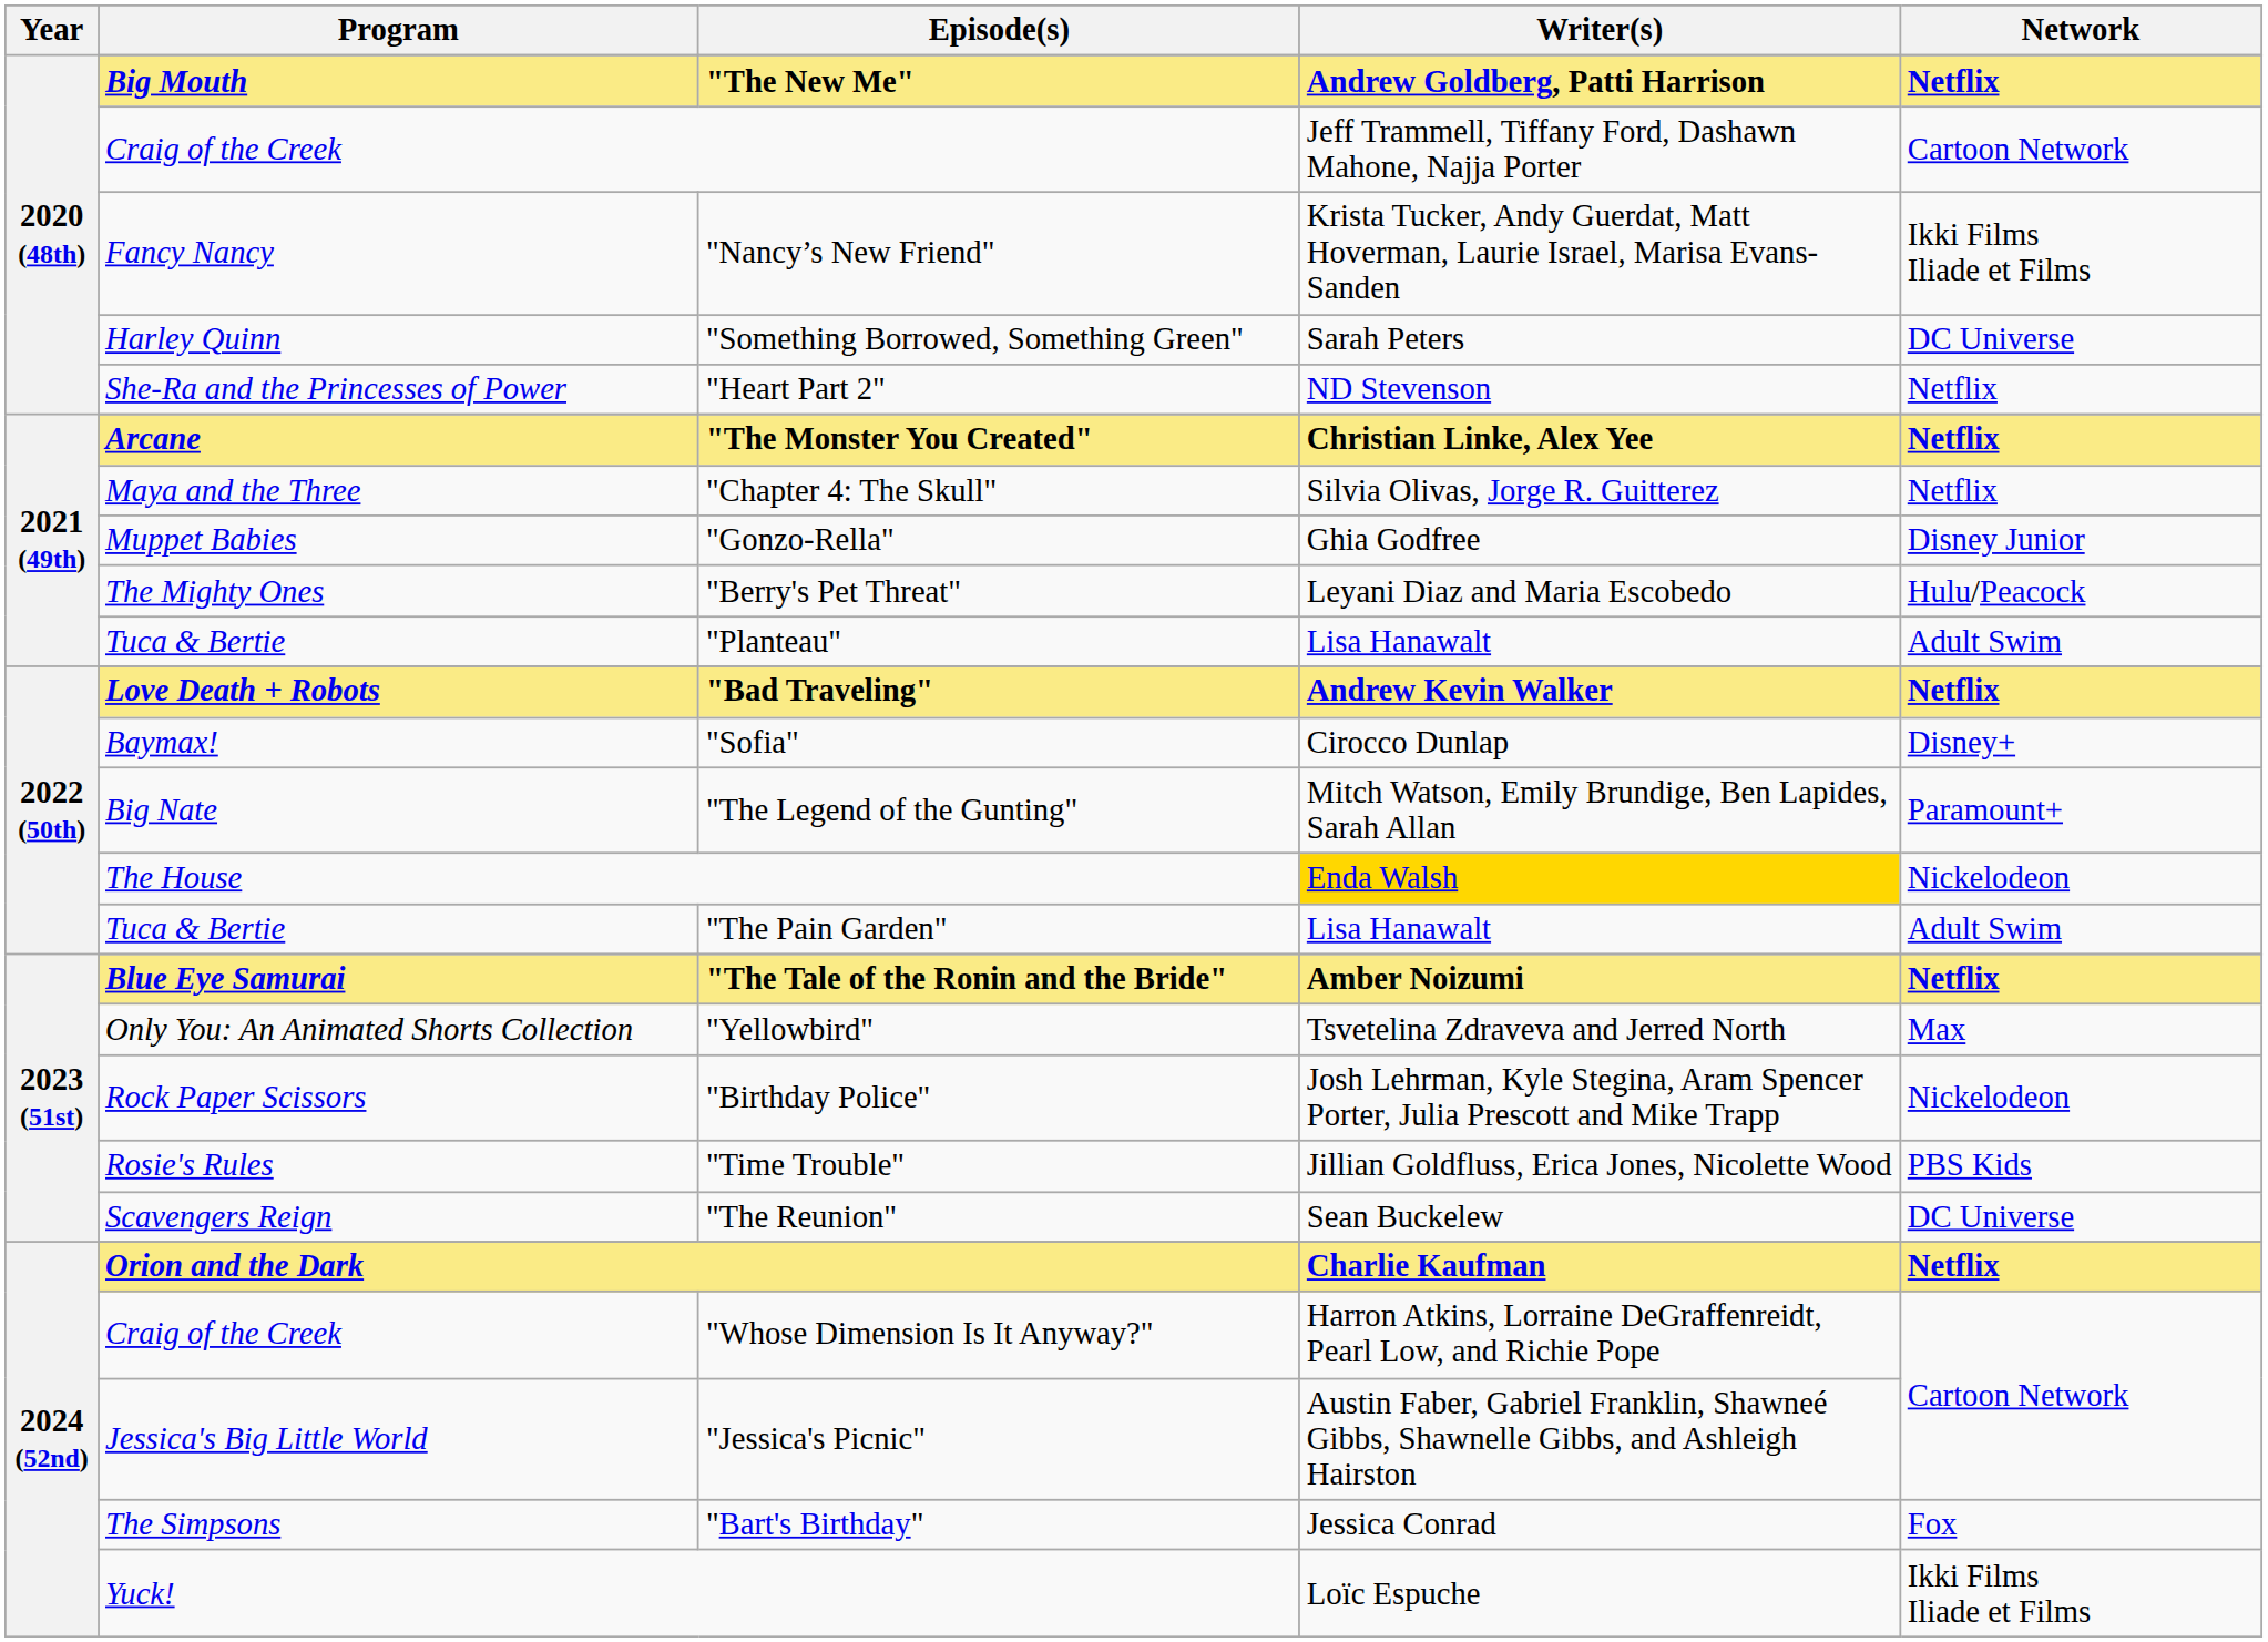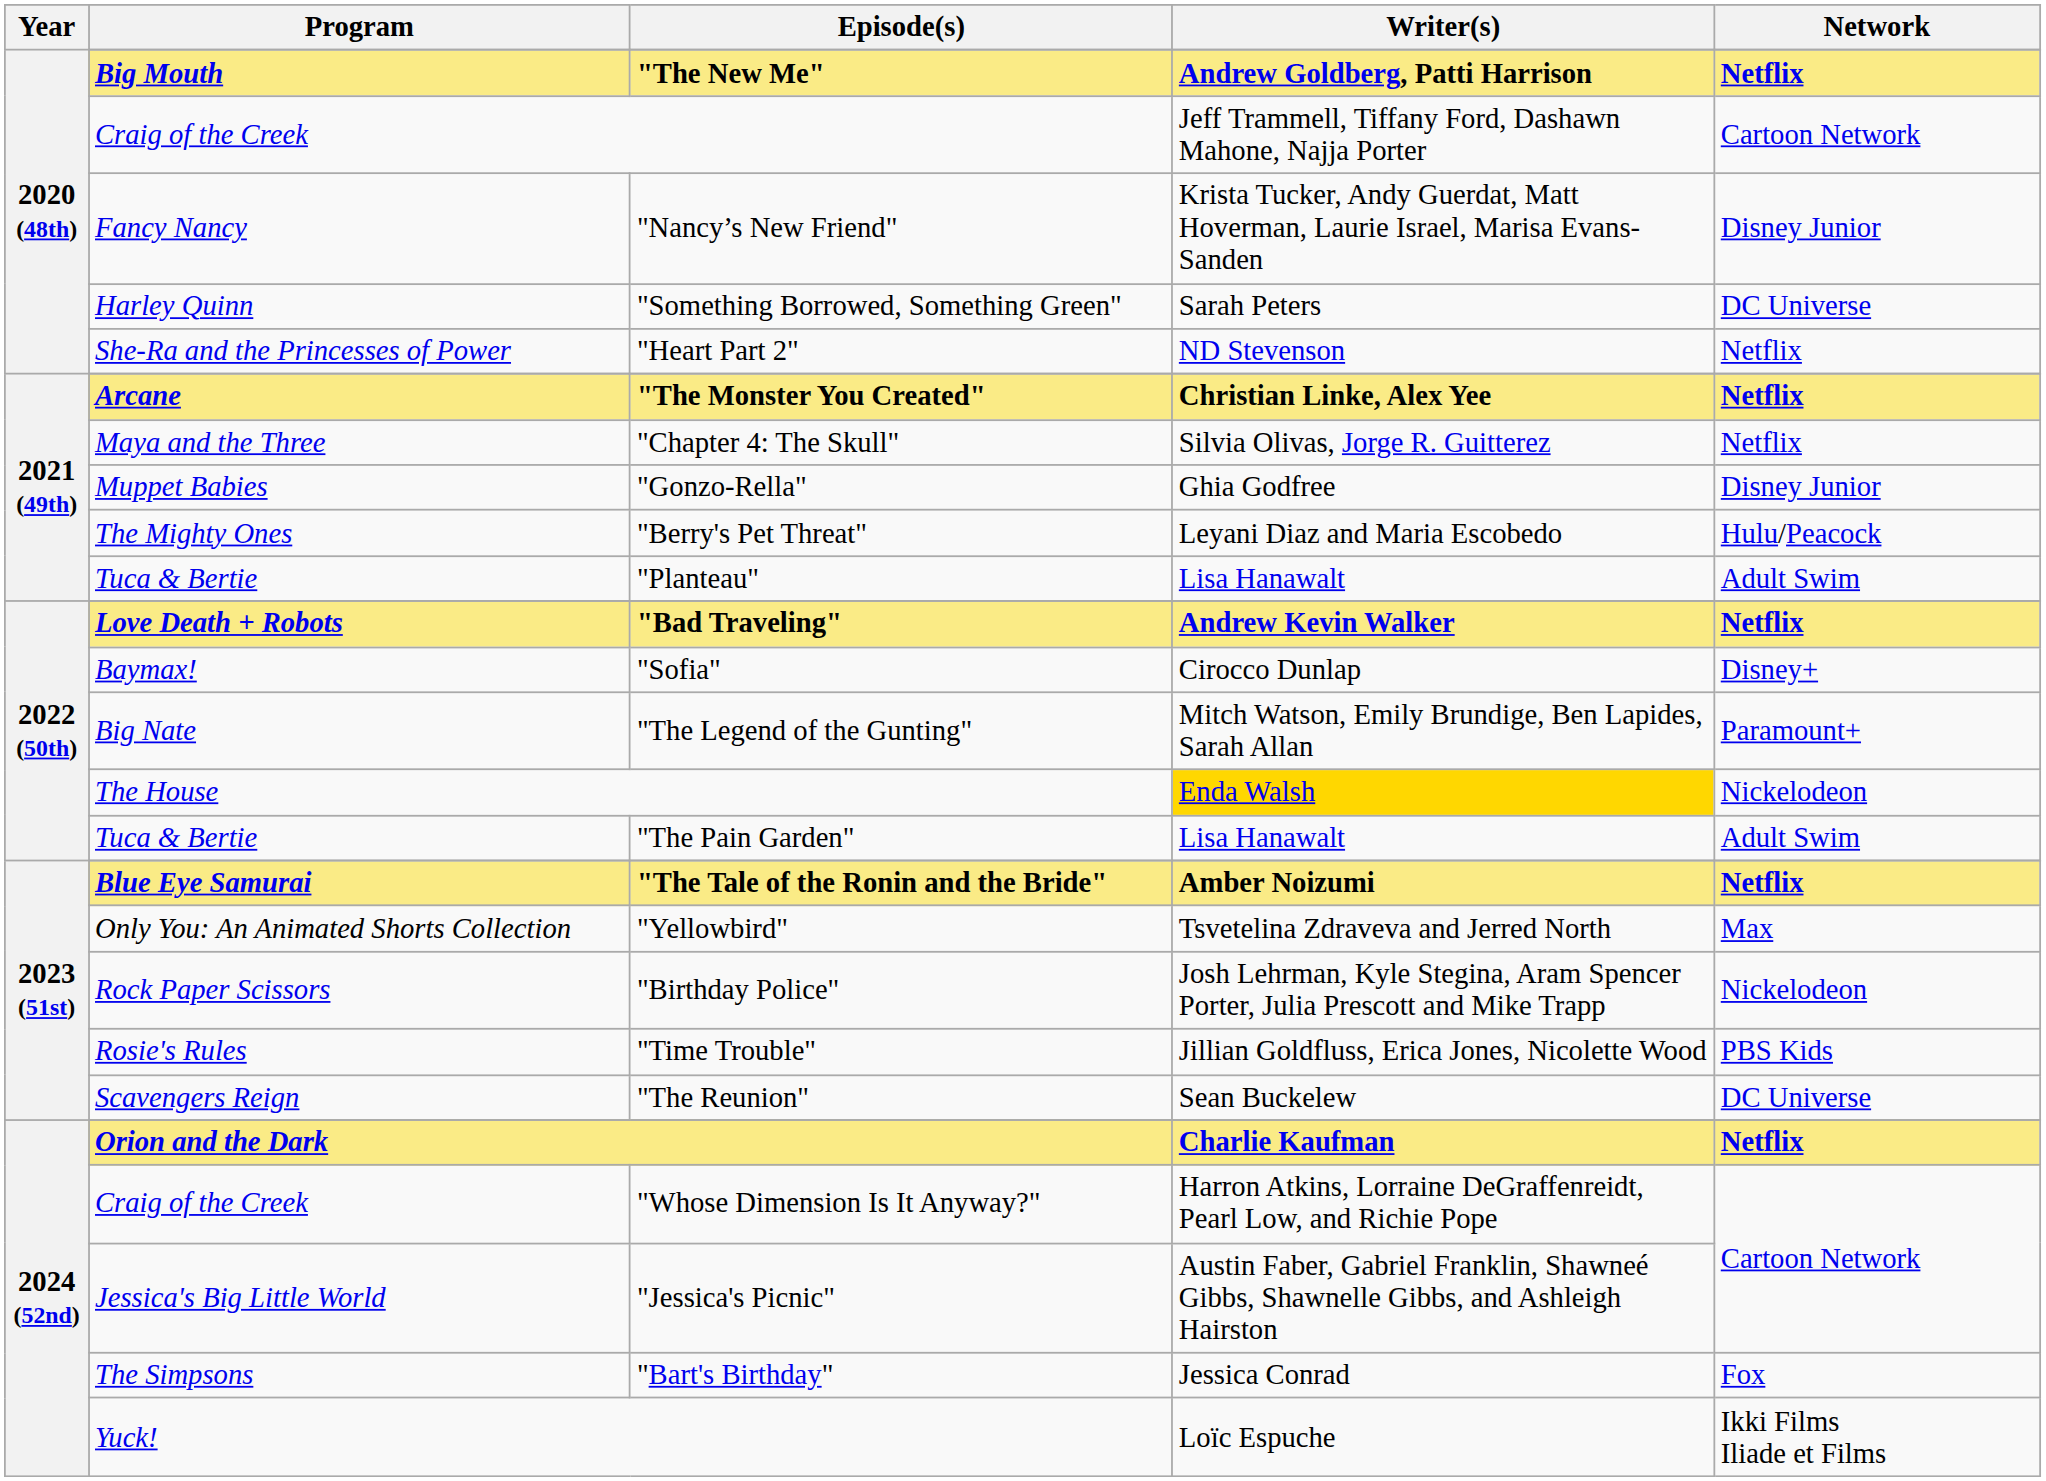"Nancy’s New Friend" | Network: Ikki Films Iliade et Films -> Disney Junior
